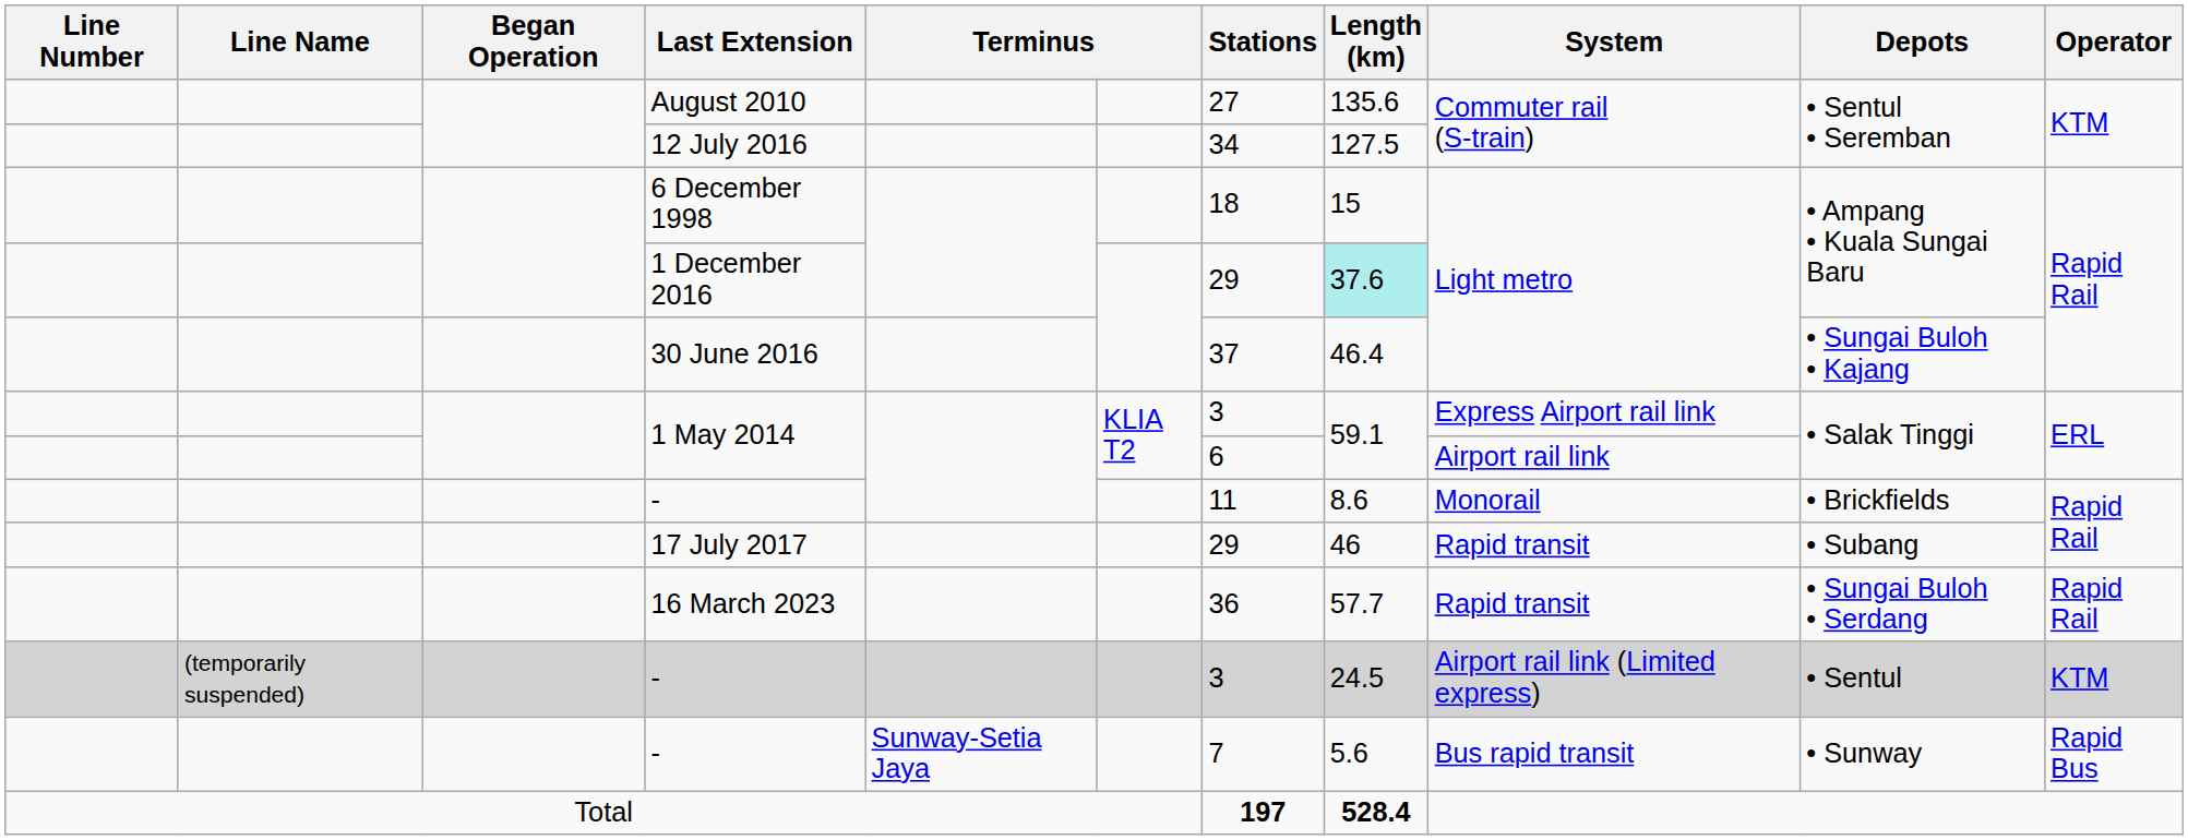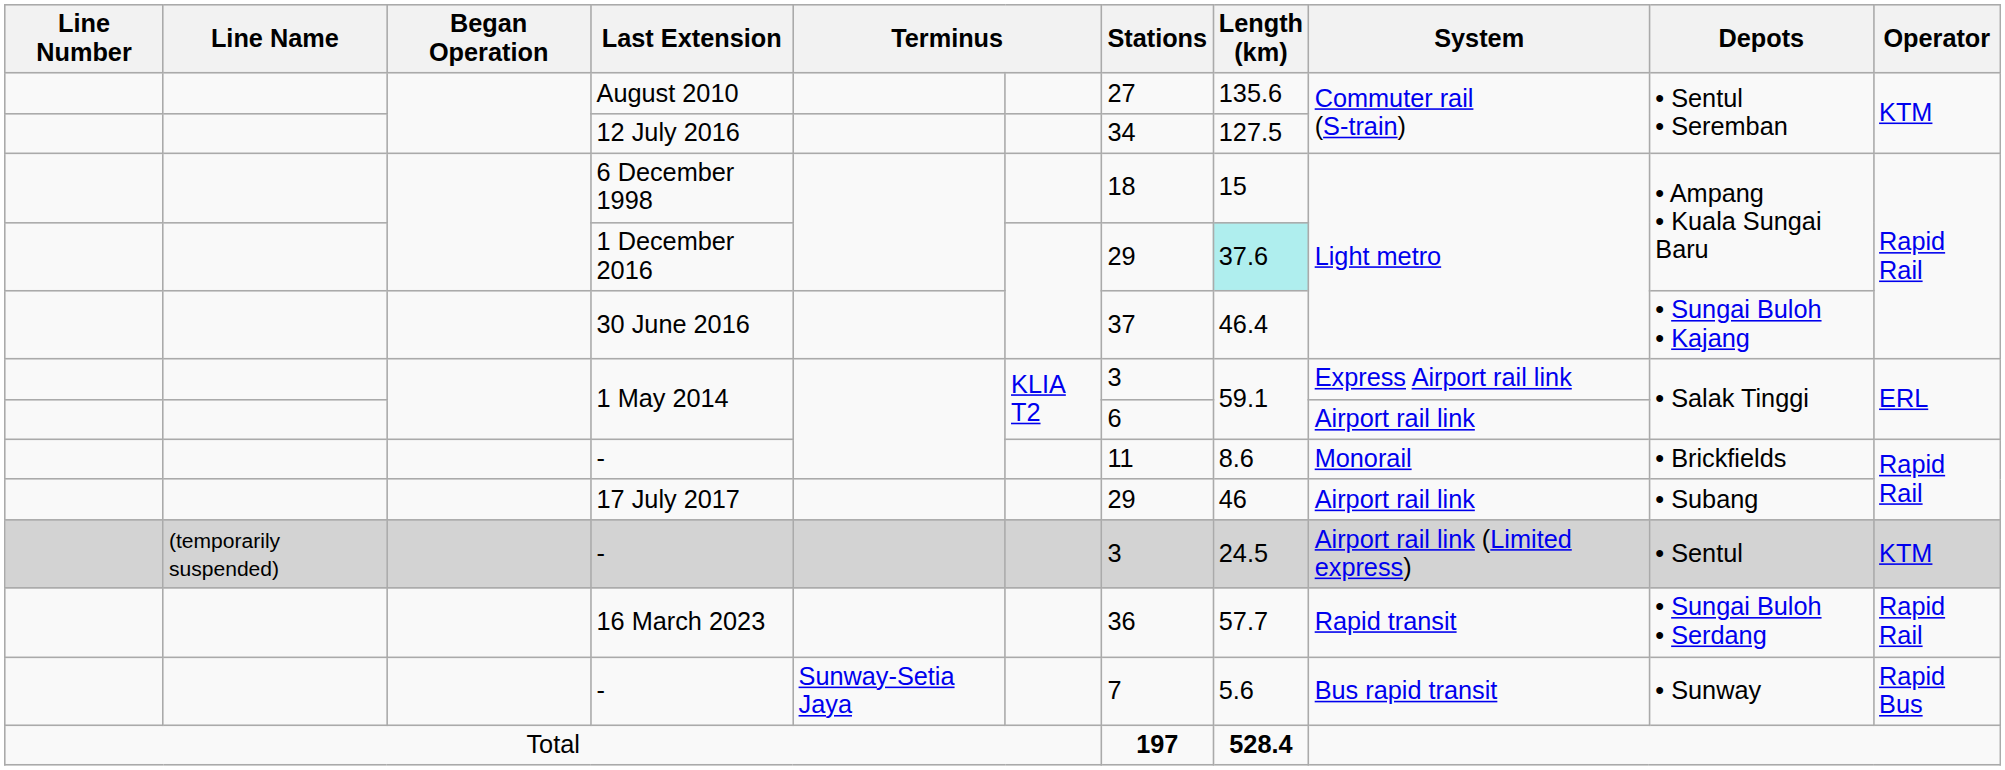17 July 2017 | System: Rapid transit -> Airport rail link
rows swapped: (temporarily suspended) / - <-> 16 March 2023
